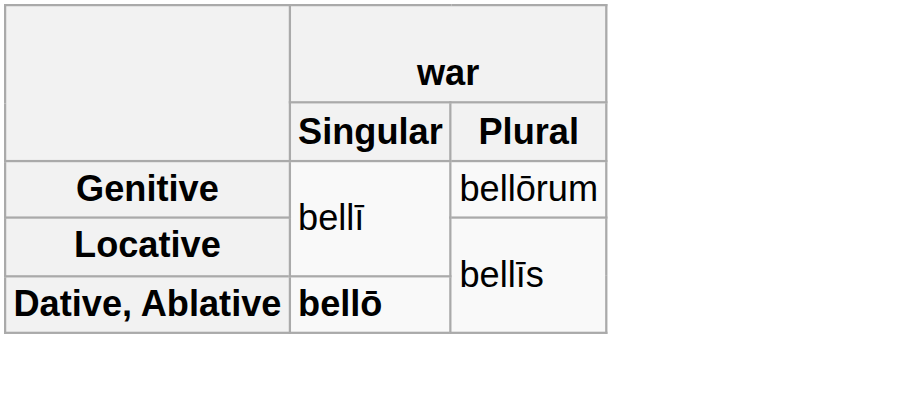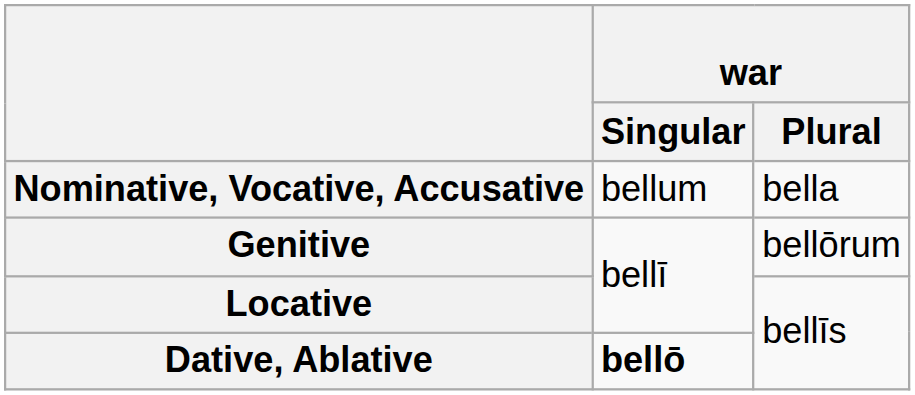+ row: Nominative, Vocative, Accusative | bellum | bella
